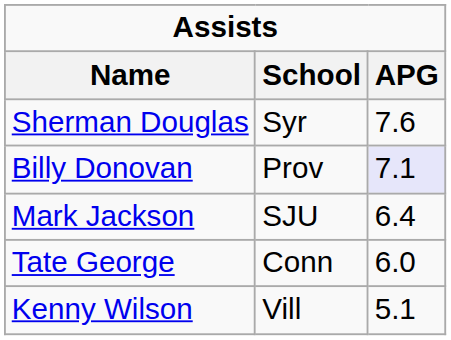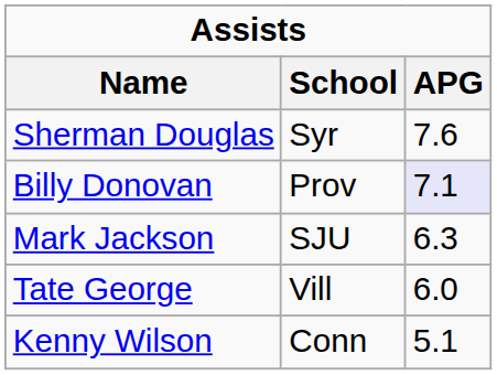Mark Jackson | APG: 6.4 -> 6.3
Tate George | School: Conn -> Vill
Kenny Wilson | School: Vill -> Conn
